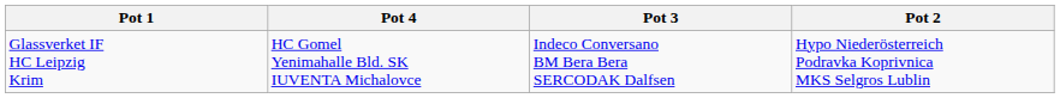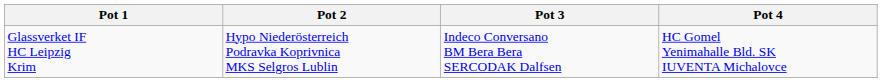columns swapped: Pot 2 <-> Pot 4
